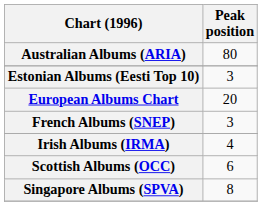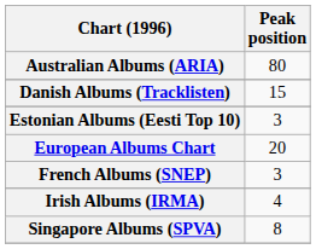+ row: Danish Albums (Tracklisten) | 15
- row: Scottish Albums (OCC) | 6
